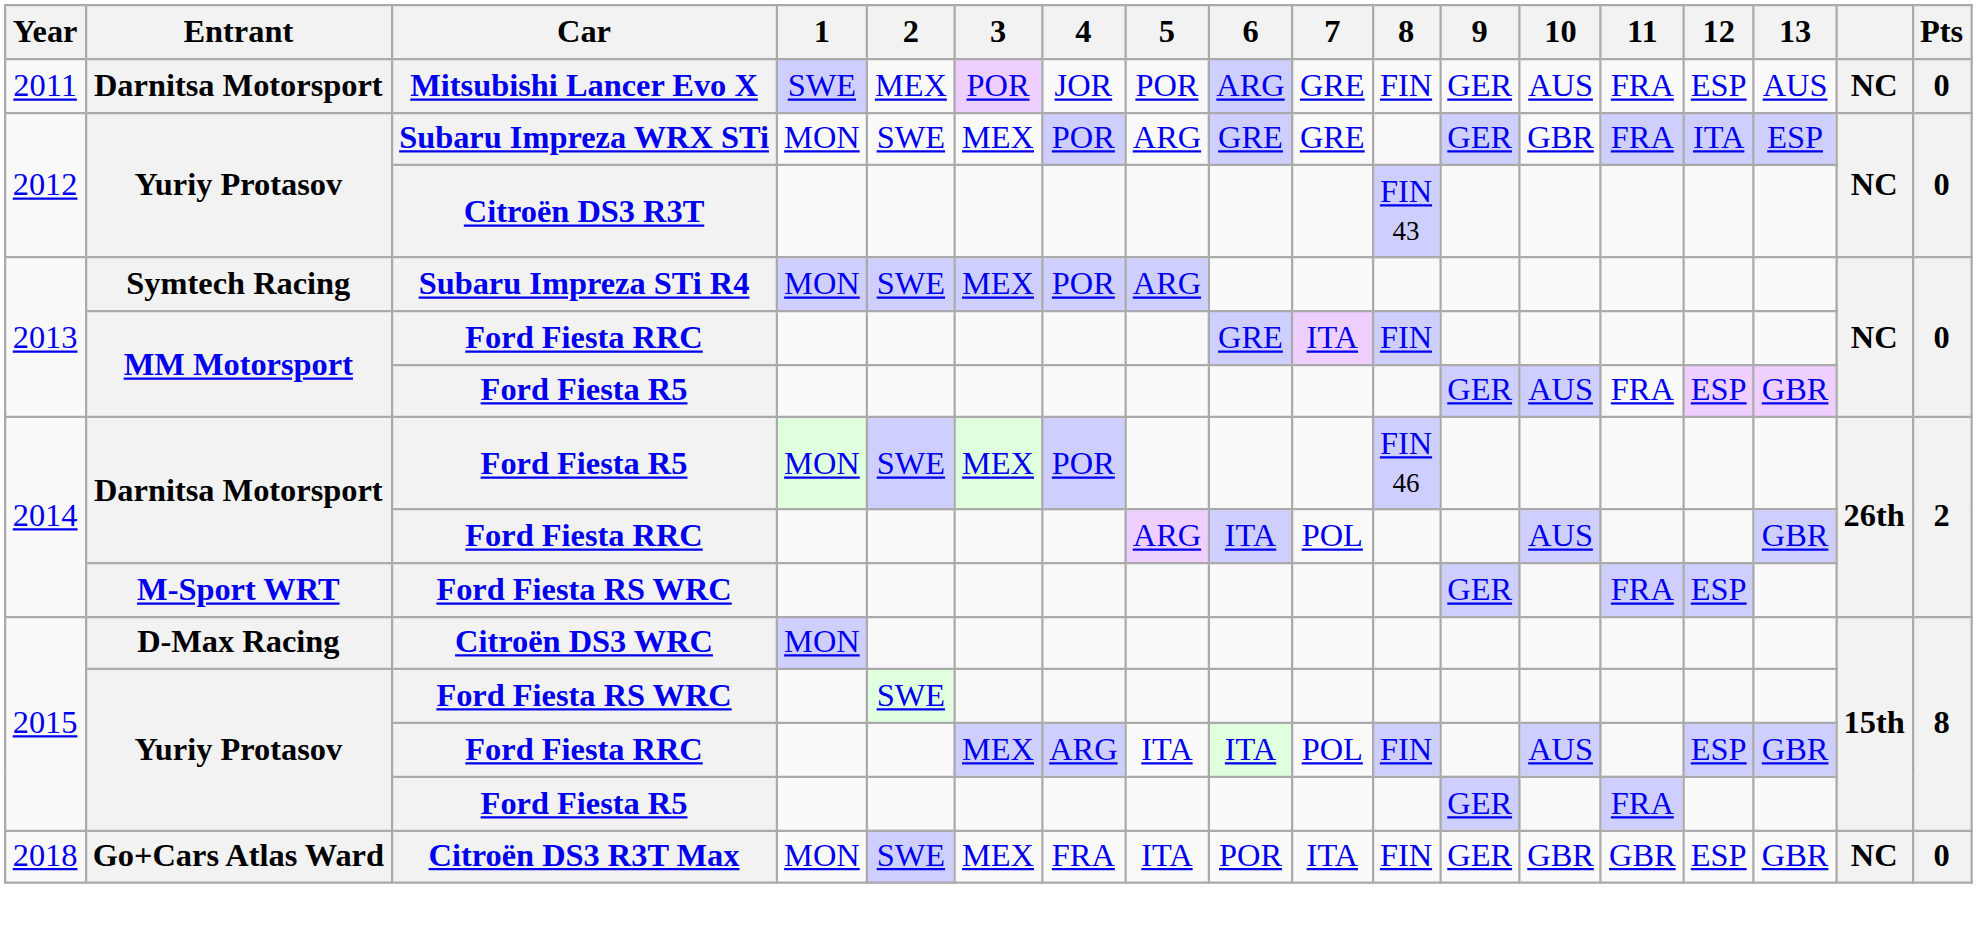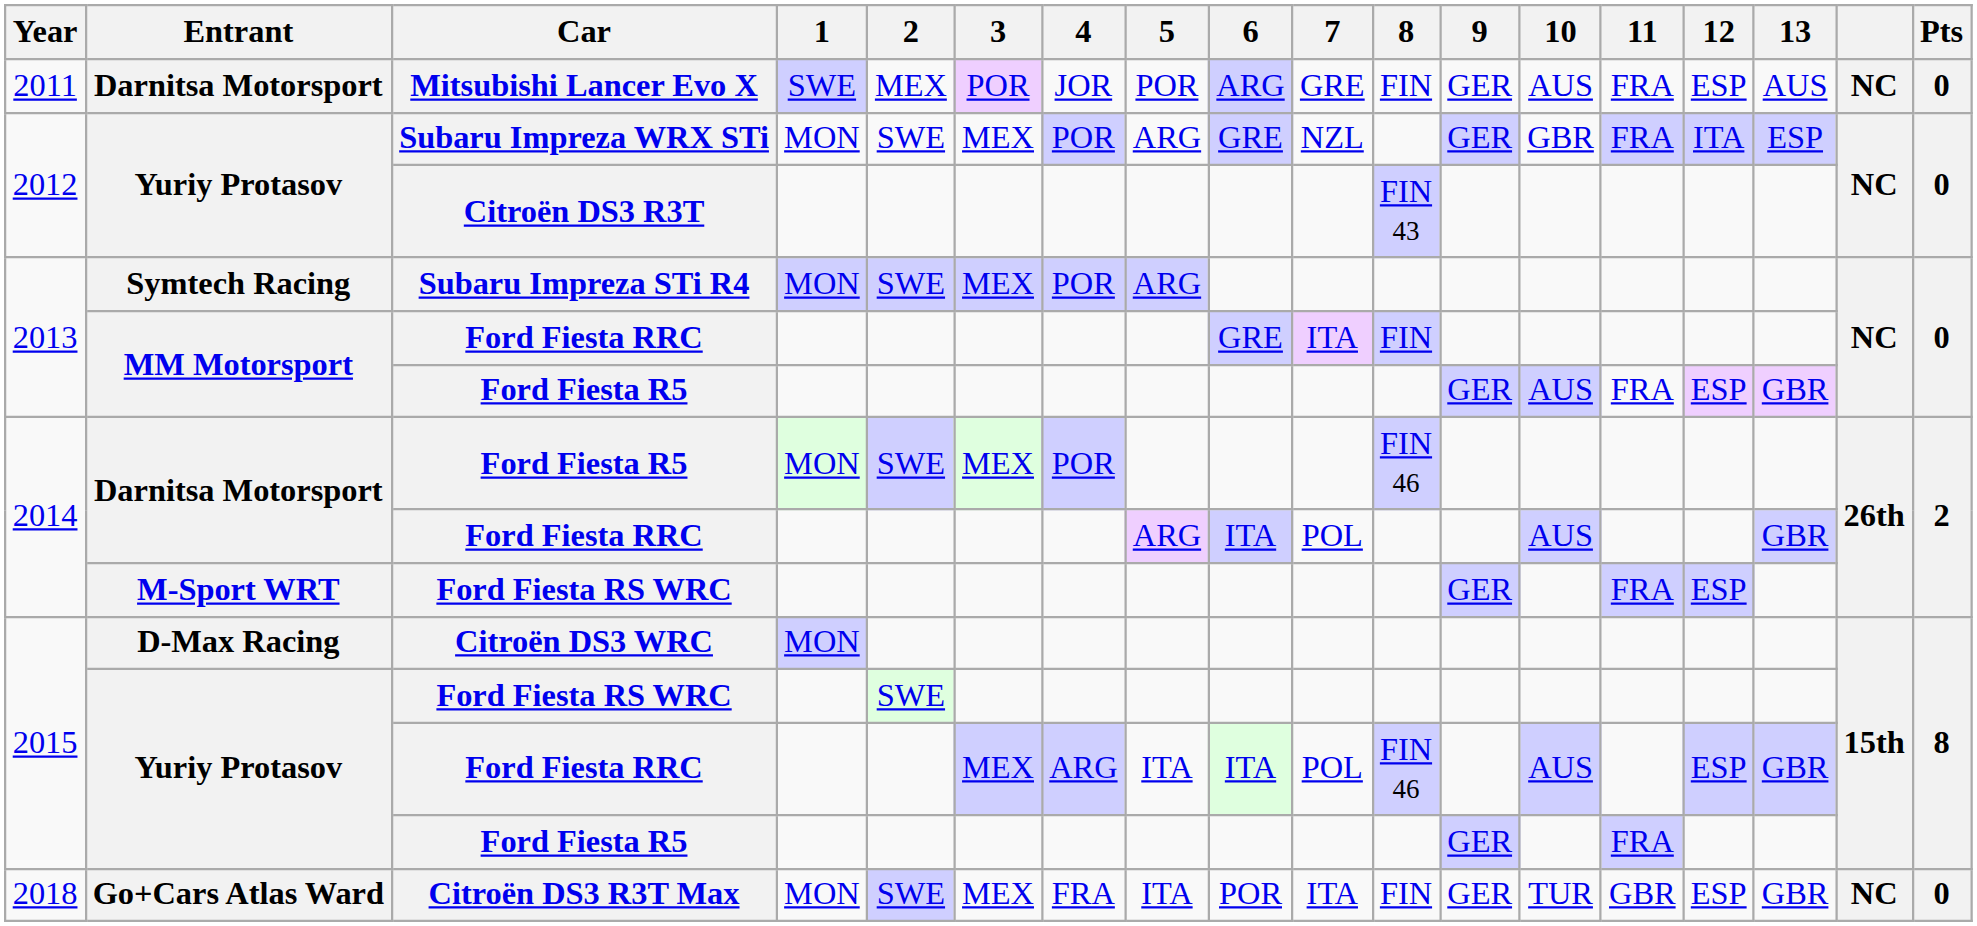Subaru Impreza WRX STi | 7: GRE -> NZL
Yuriy Protasov / Ford Fiesta RRC | 8: FIN -> FIN 46
Citroën DS3 R3T Max | 10: GBR -> TUR
